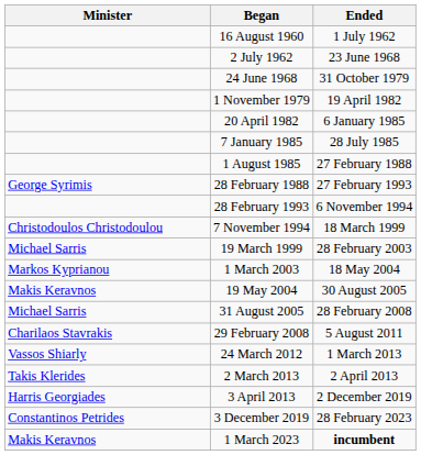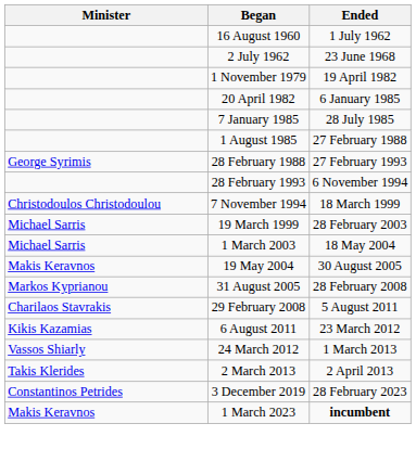- row: 24 June 1968 | 31 October 1979
1 March 2003 | Minister: Markos Kyprianou -> Michael Sarris
31 August 2005 | Minister: Michael Sarris -> Markos Kyprianou
+ row: Kikis Kazamias | 6 August 2011 | 23 March 2012
- row: Harris Georgiades | 3 April 2013 | 2 December 2019
